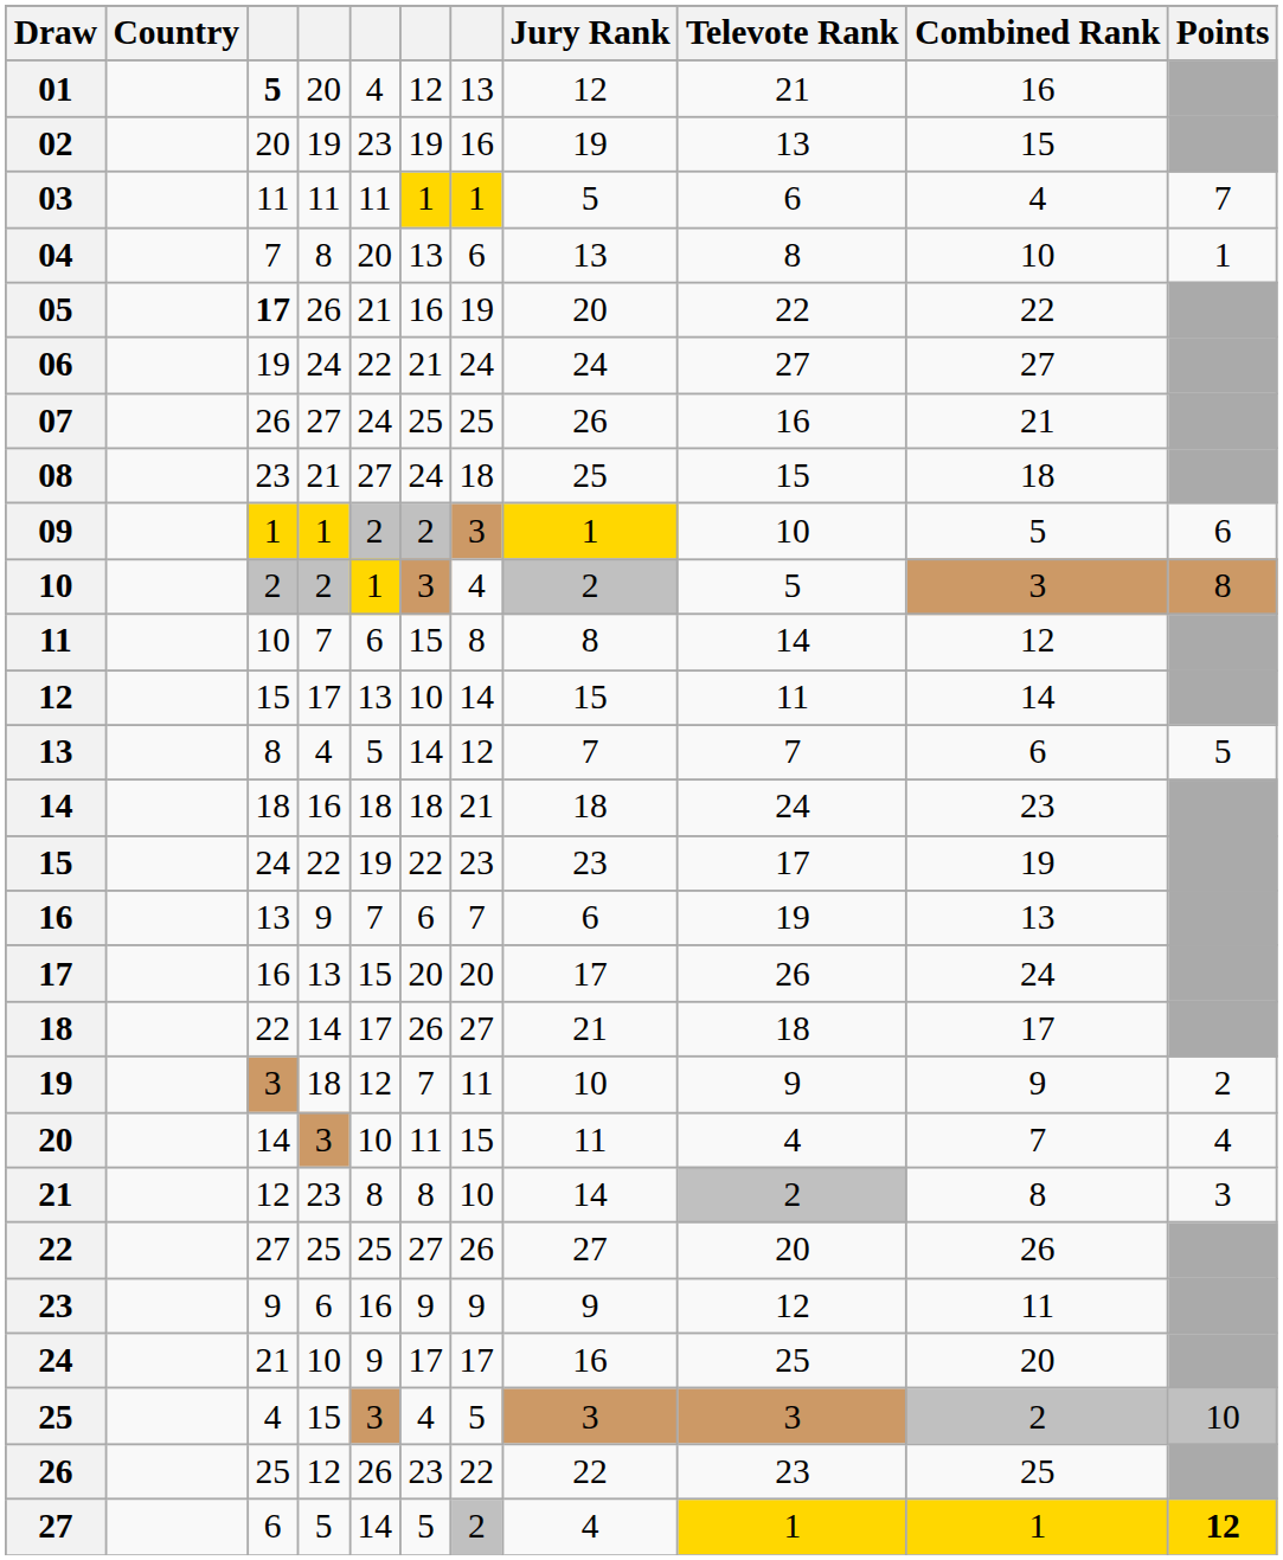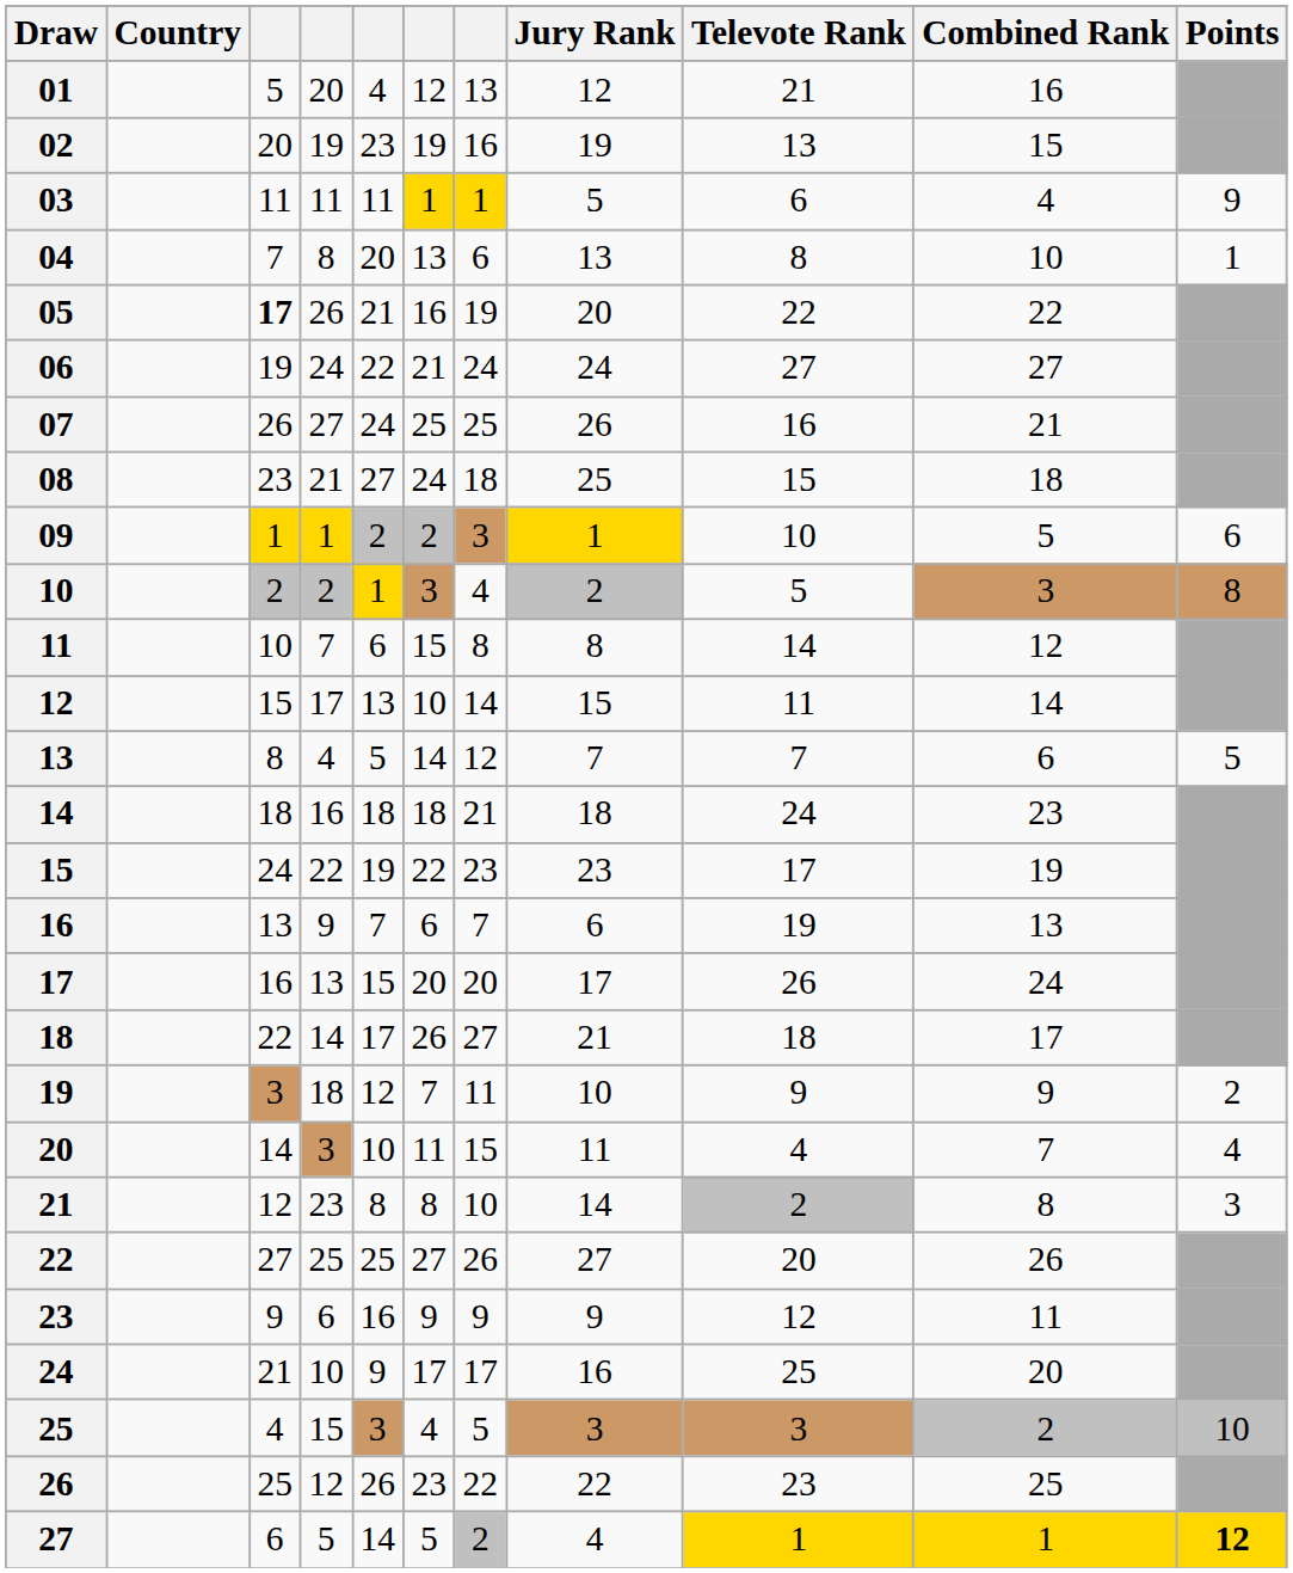01 | column 3: bold -> normal
03 | Points: 7 -> 9
